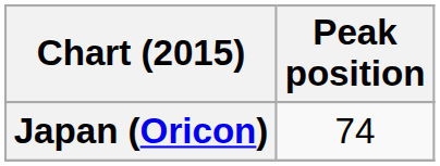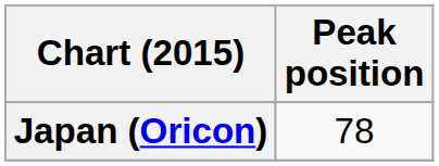Japan (Oricon) | Peak position: 74 -> 78
